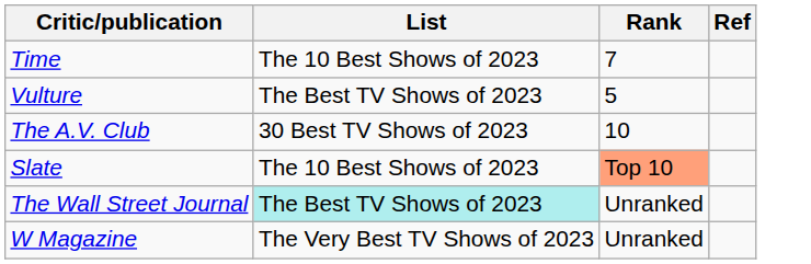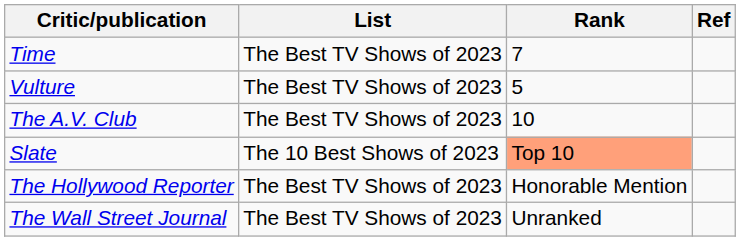Time | List: The 10 Best Shows of 2023 -> The Best TV Shows of 2023
The A.V. Club | List: 30 Best TV Shows of 2023 -> The Best TV Shows of 2023
+ row: The Hollywood Reporter | The Best TV Shows of 2023 | Honorable Mention
The Wall Street Journal | List: paleturquoise background -> no background
- row: W Magazine | The Very Best TV Shows of 2023 | Unranked
